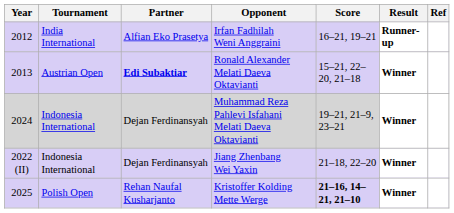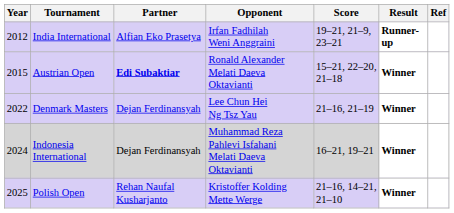Irfan Fadhilah Weni Anggraini | Score: 16–21, 19–21 -> 19–21, 21–9, 23–21
Ronald Alexander Melati Daeva Oktavianti | Year: 2013 -> 2015
+ row: 2022 | Denmark Masters | Dejan Ferdinansyah | Lee Chun Hei Ng Tsz Yau | 21–16, 21–19 | Winner
Muhammad Reza Pahlevi Isfahani Melati Daeva Oktavianti | Score: 19–21, 21–9, 23–21 -> 16–21, 19–21
- row: 2022 (II) | Indonesia International | Dejan Ferdinansyah | Jiang Zhenbang Wei Yaxin | 21–18, 22–20 | Winner
Kristoffer Kolding Mette Werge | Score: bold -> normal
